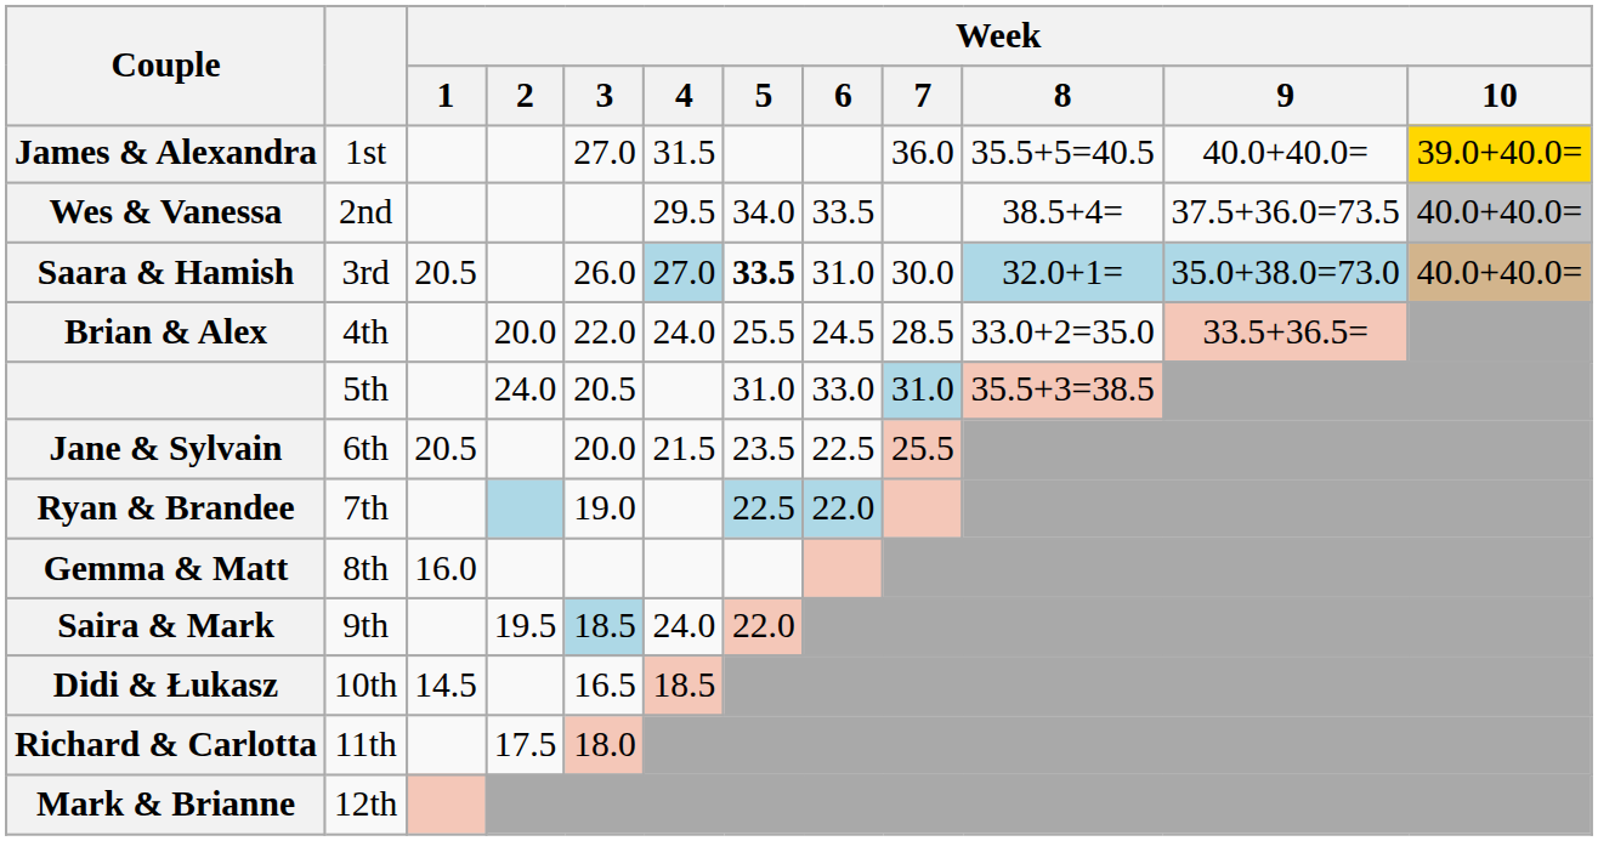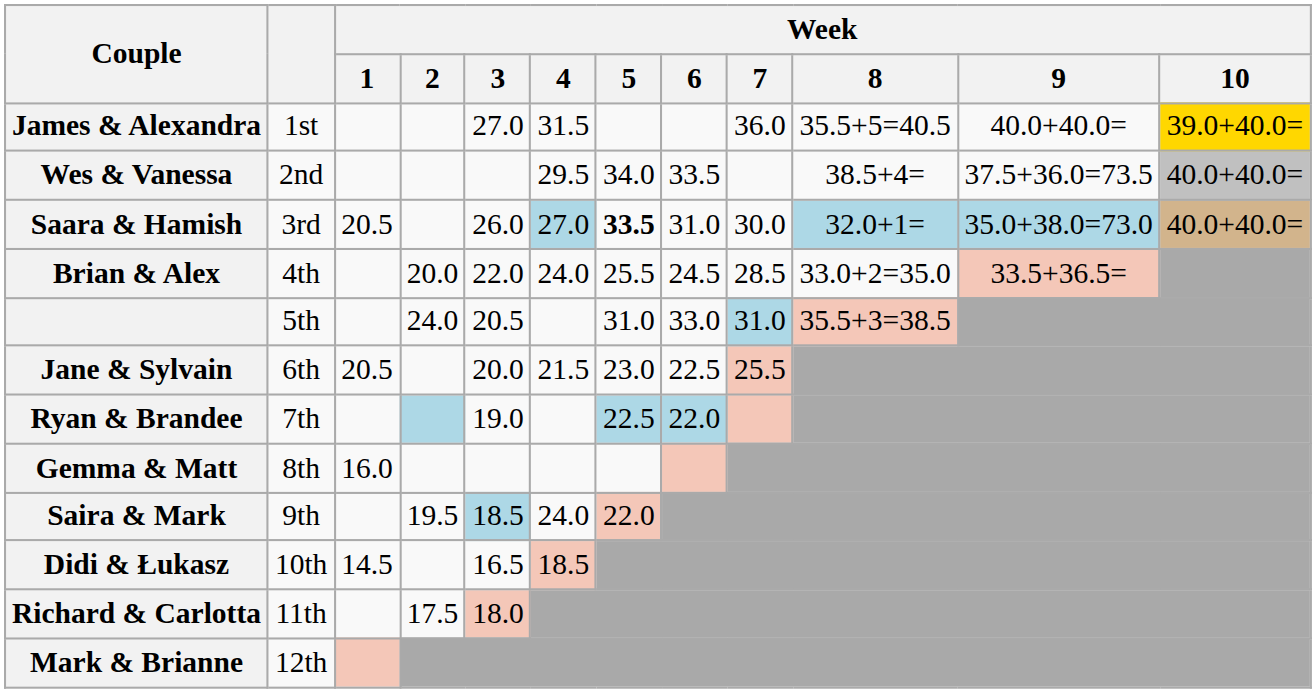Jane & Sylvain | Week / 5: 23.5 -> 23.0
